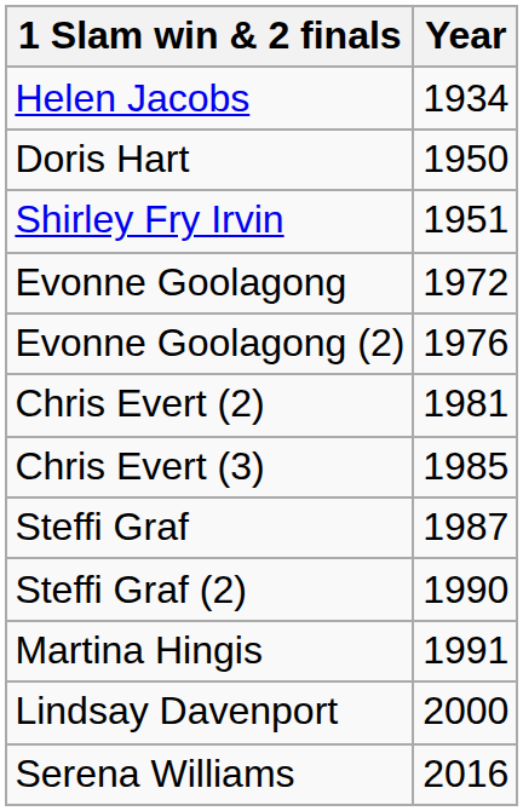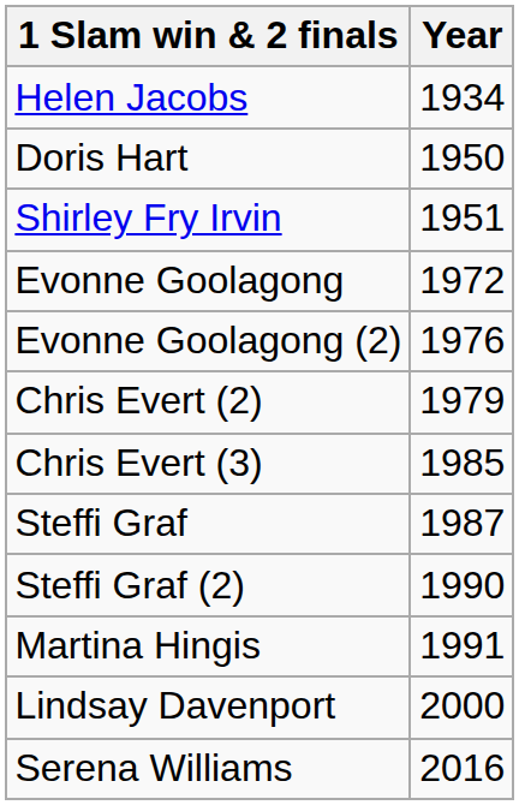Chris Evert (2) | Year: 1981 -> 1979
